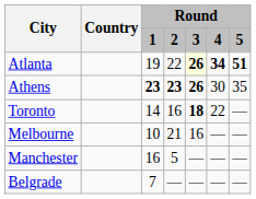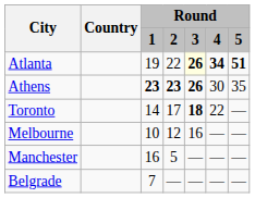Toronto | Round / 2: 16 -> 17
Melbourne | Round / 2: 21 -> 12
